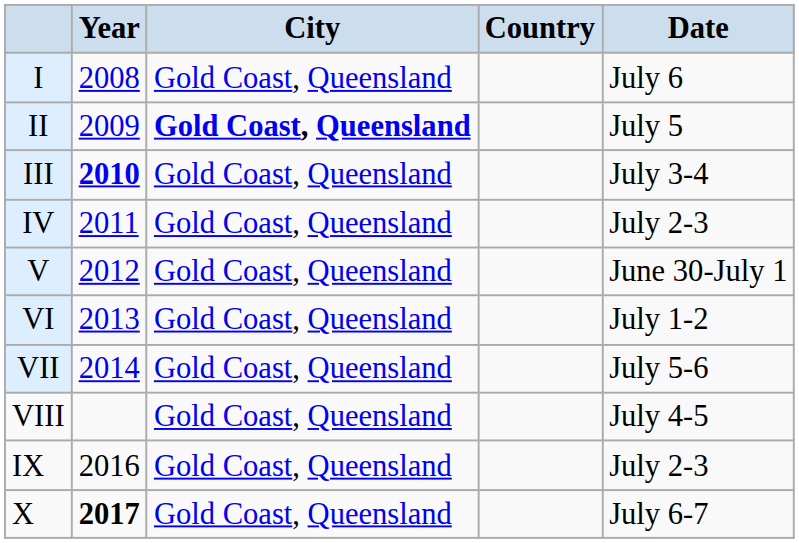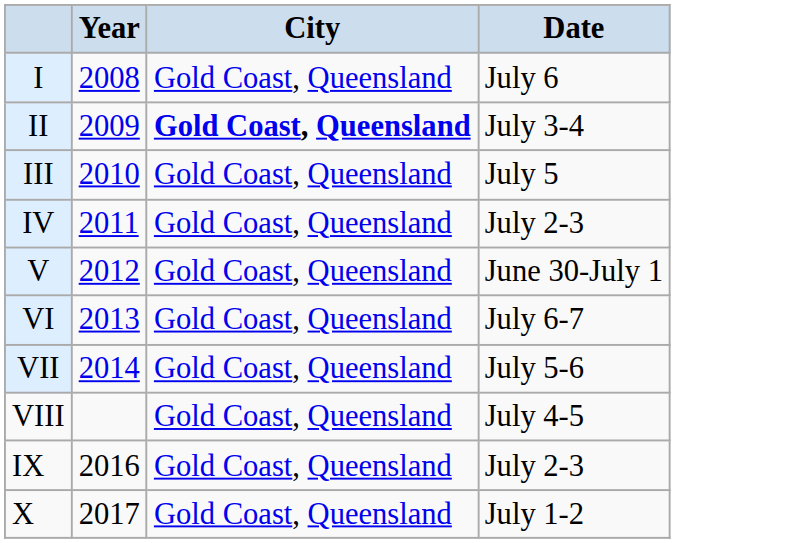- column: Country
II | Date: July 5 -> July 3-4
III | Year: bold -> normal
III | Date: July 3-4 -> July 5
VI | Date: July 1-2 -> July 6-7
X | Year: bold -> normal
X | Date: July 6-7 -> July 1-2
